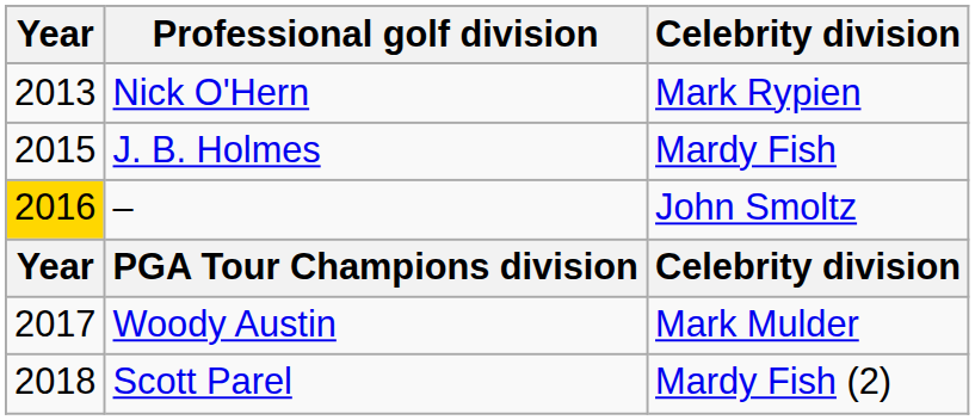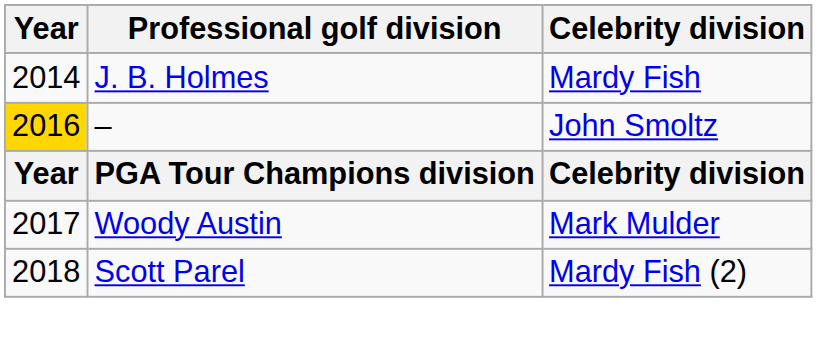- row: 2013 | Nick O'Hern | Mark Rypien
J. B. Holmes | Year: 2015 -> 2014
